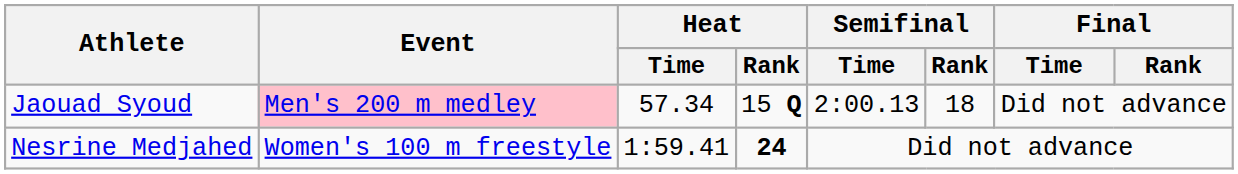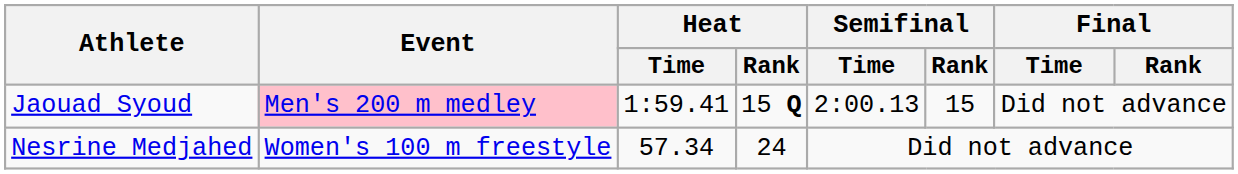Jaouad Syoud | Heat / Time: 57.34 -> 1:59.41
Jaouad Syoud | Semifinal / Rank: 18 -> 15
Nesrine Medjahed | Heat / Time: 1:59.41 -> 57.34
Nesrine Medjahed | Heat / Rank: bold -> normal
